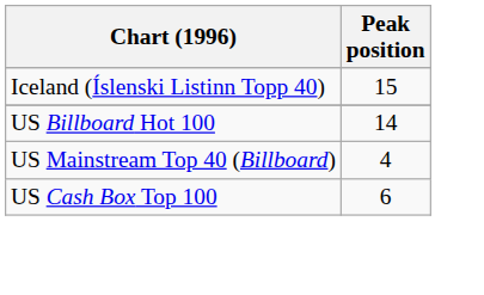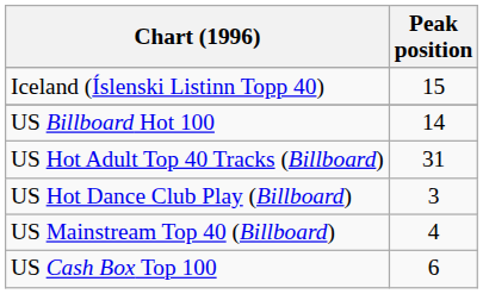+ row: US Hot Adult Top 40 Tracks (Billboard) | 31
+ row: US Hot Dance Club Play (Billboard) | 3
